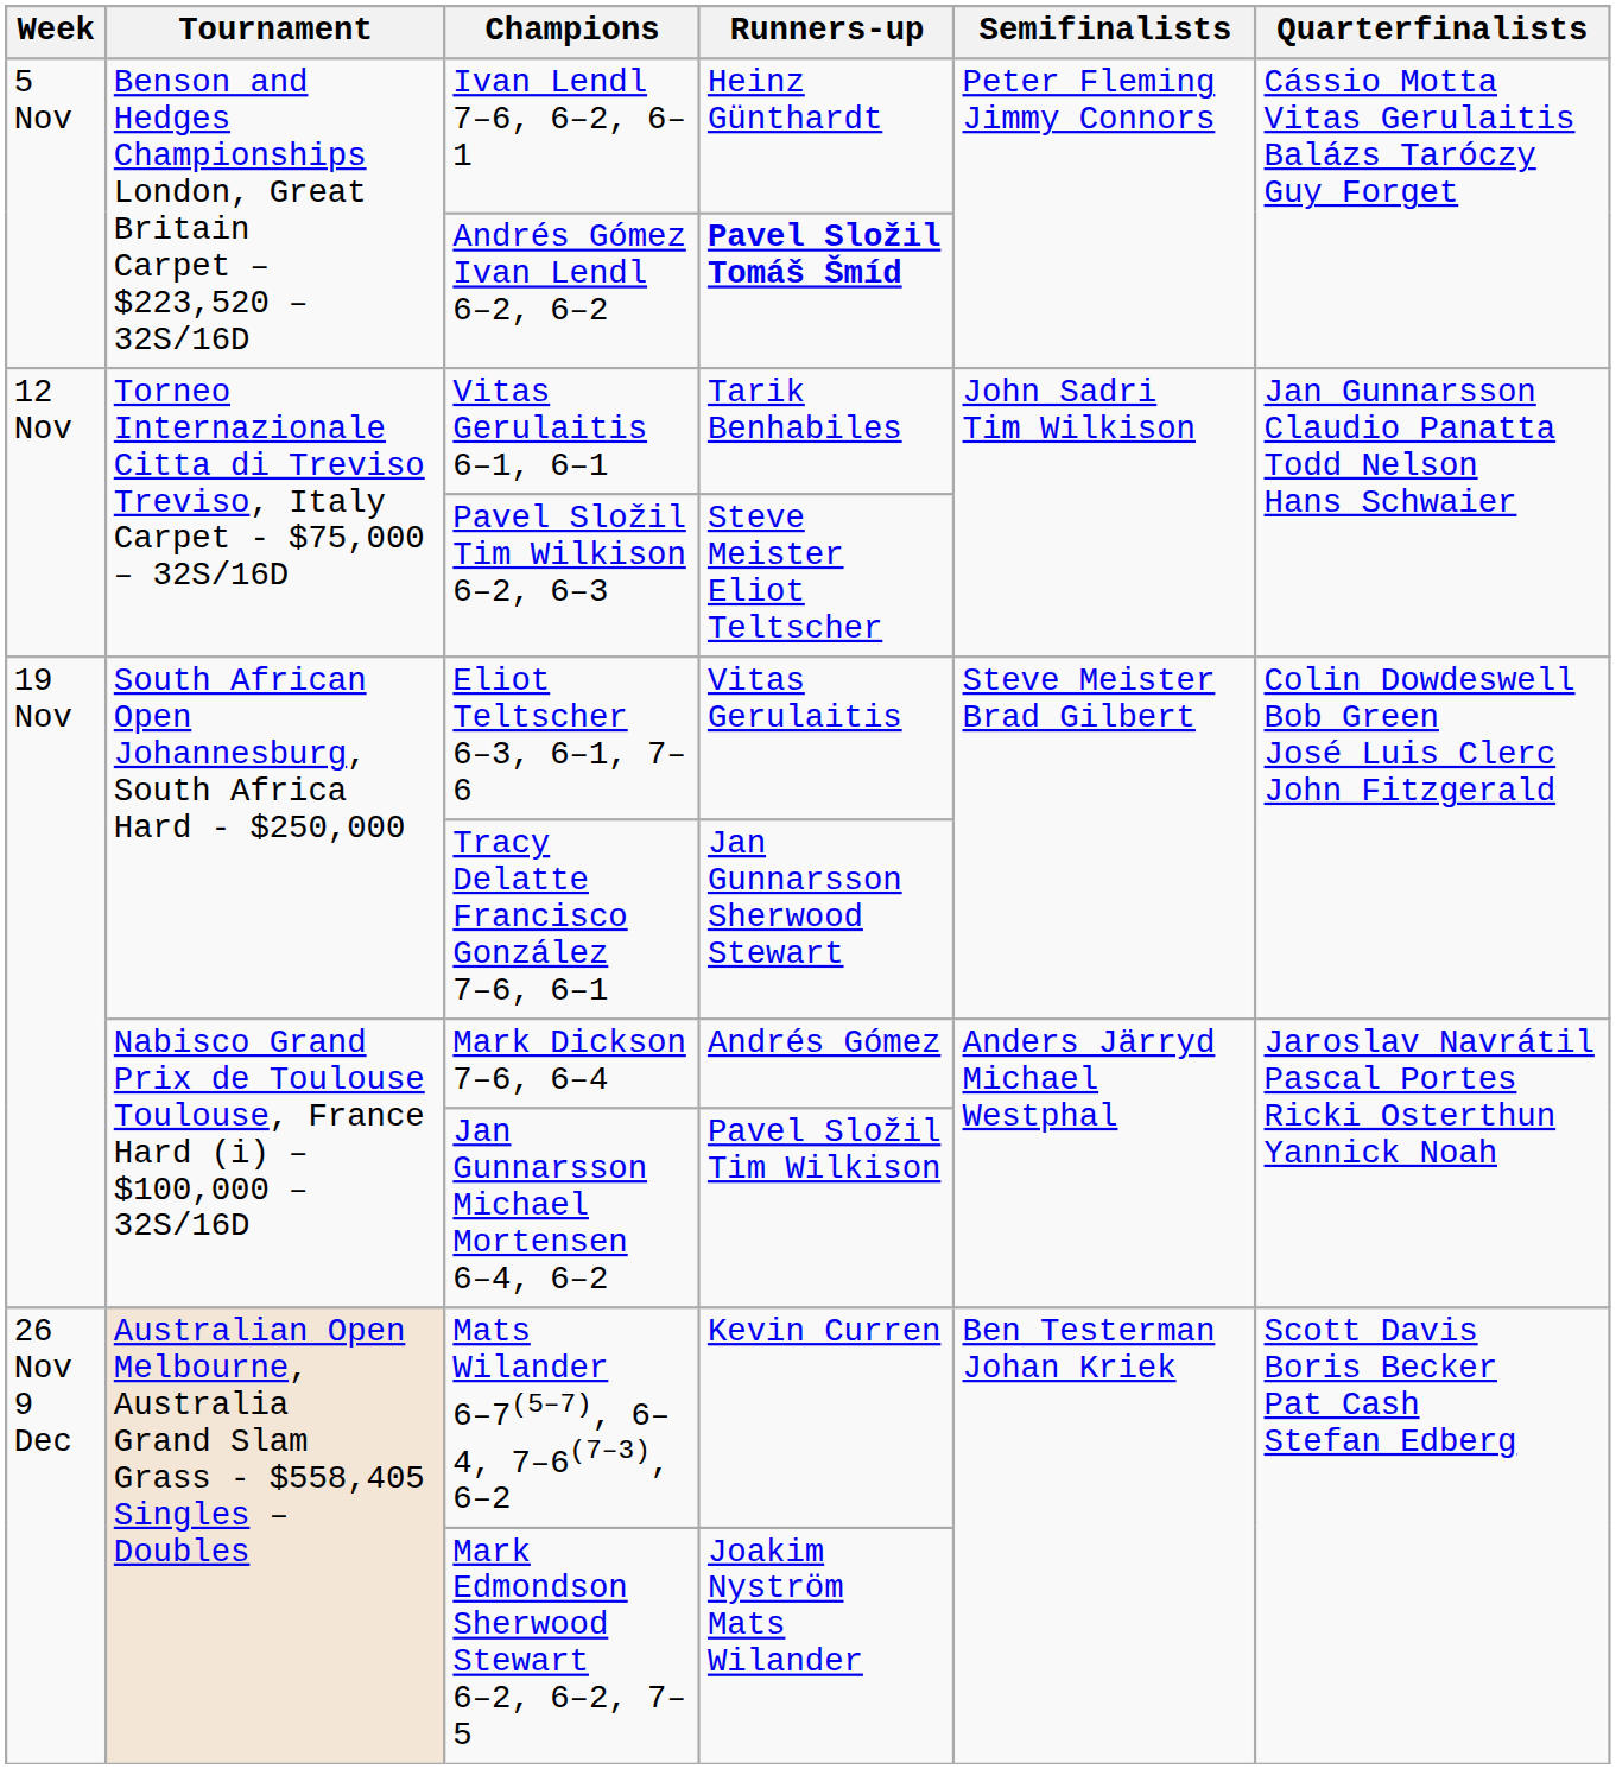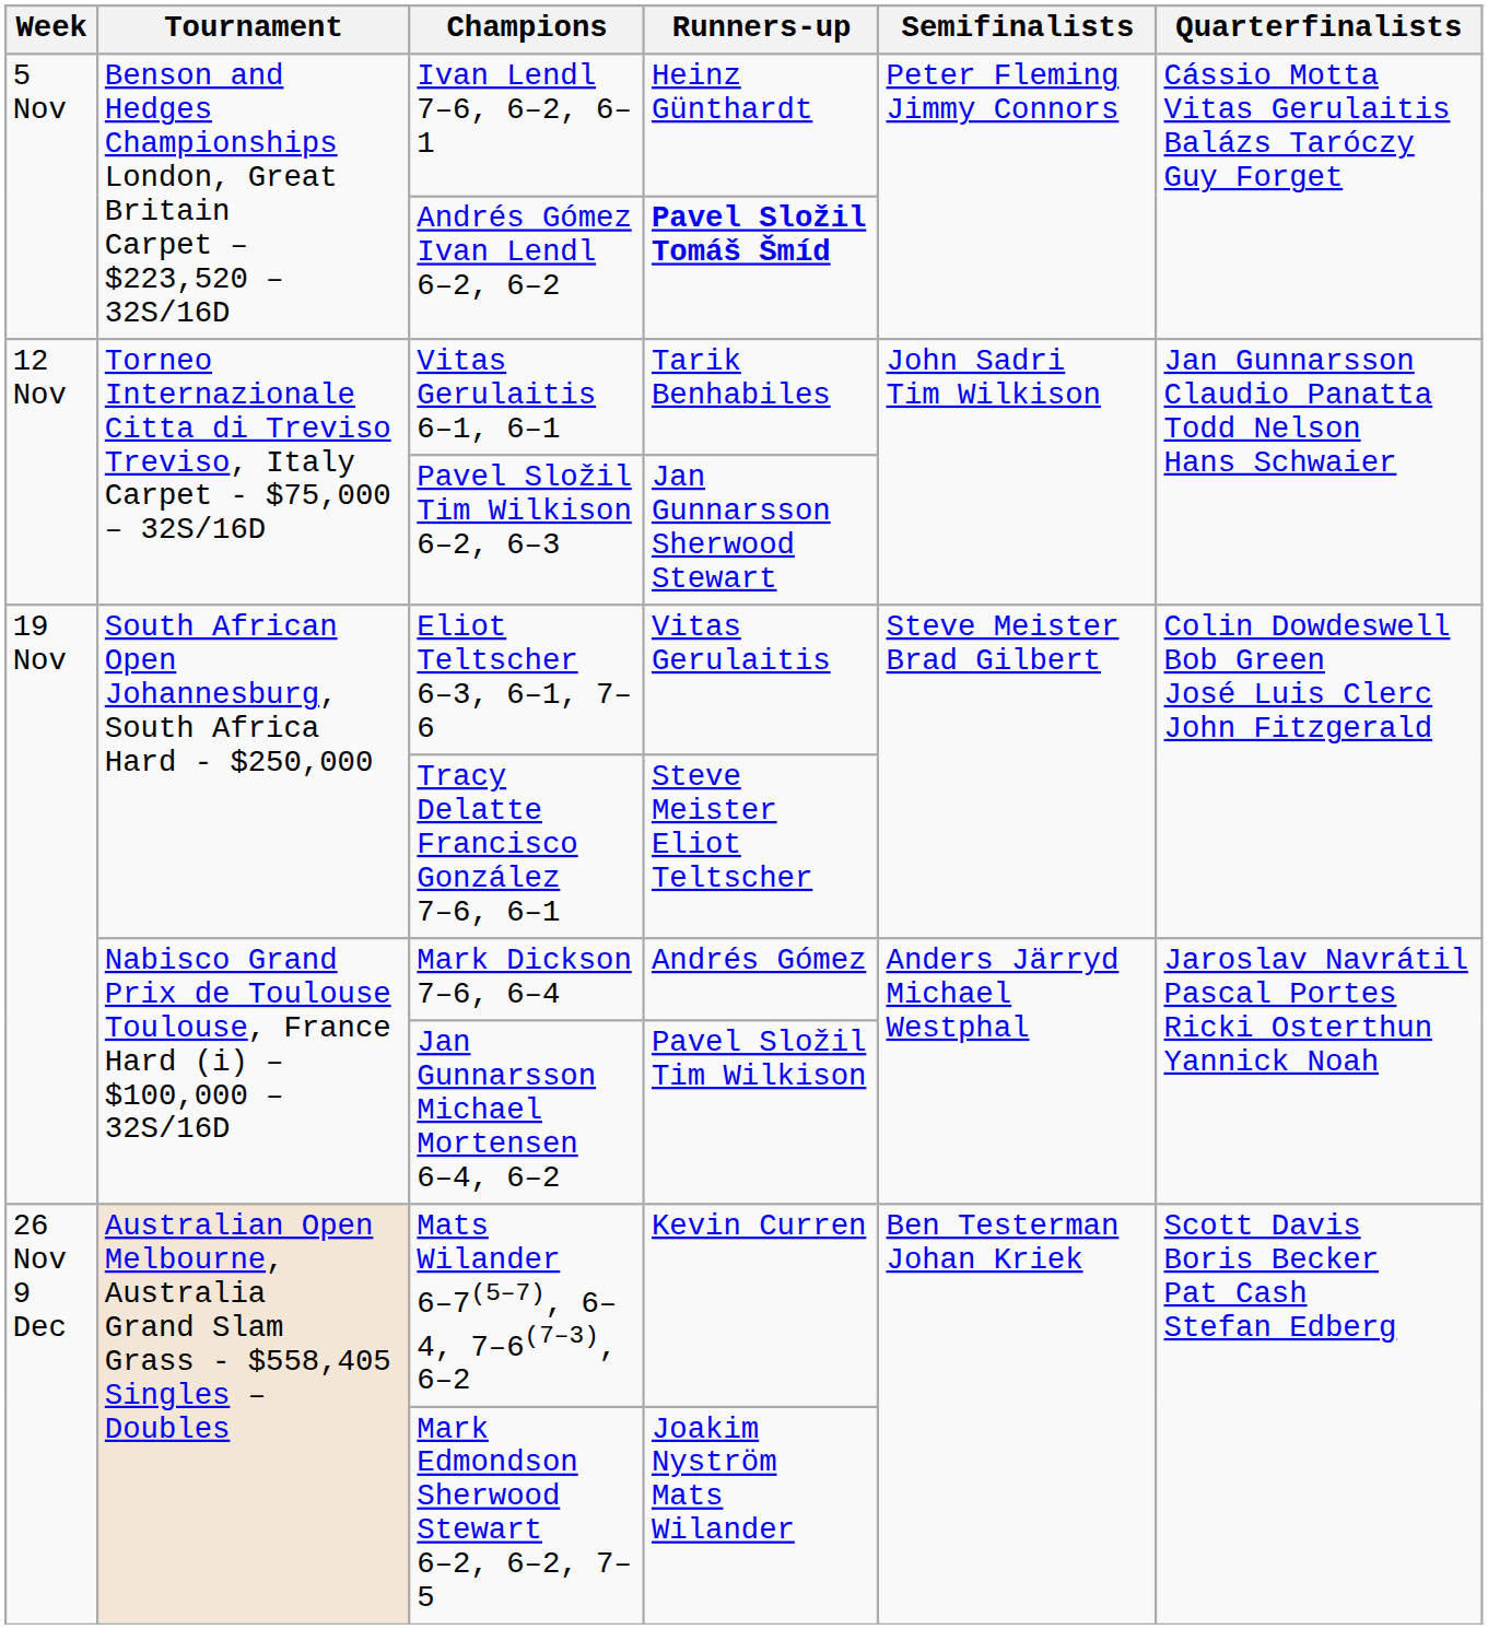Pavel Složil Tim Wilkison 6–2, 6–3 | Runners-up: Steve Meister Eliot Teltscher -> Jan Gunnarsson Sherwood Stewart
Tracy Delatte Francisco González 7–6, 6–1 | Runners-up: Jan Gunnarsson Sherwood Stewart -> Steve Meister Eliot Teltscher
